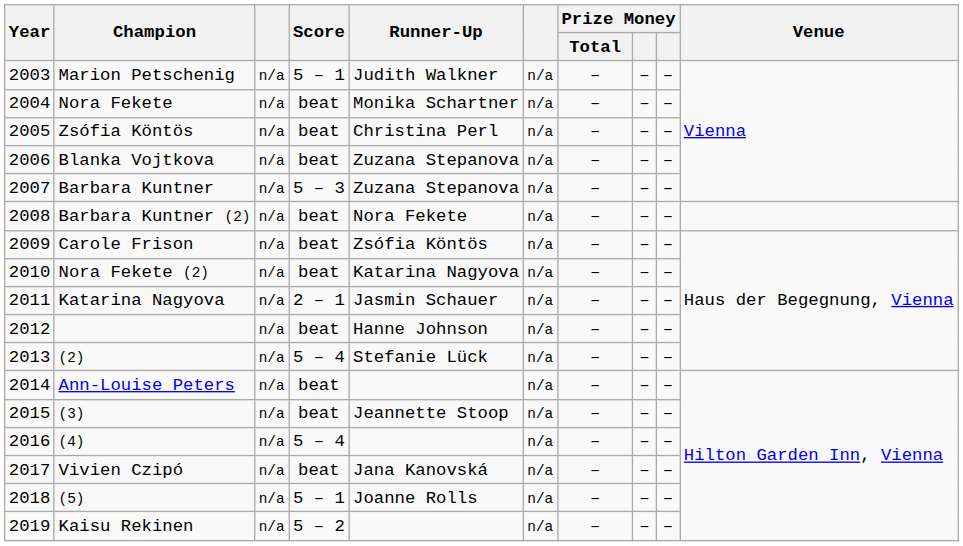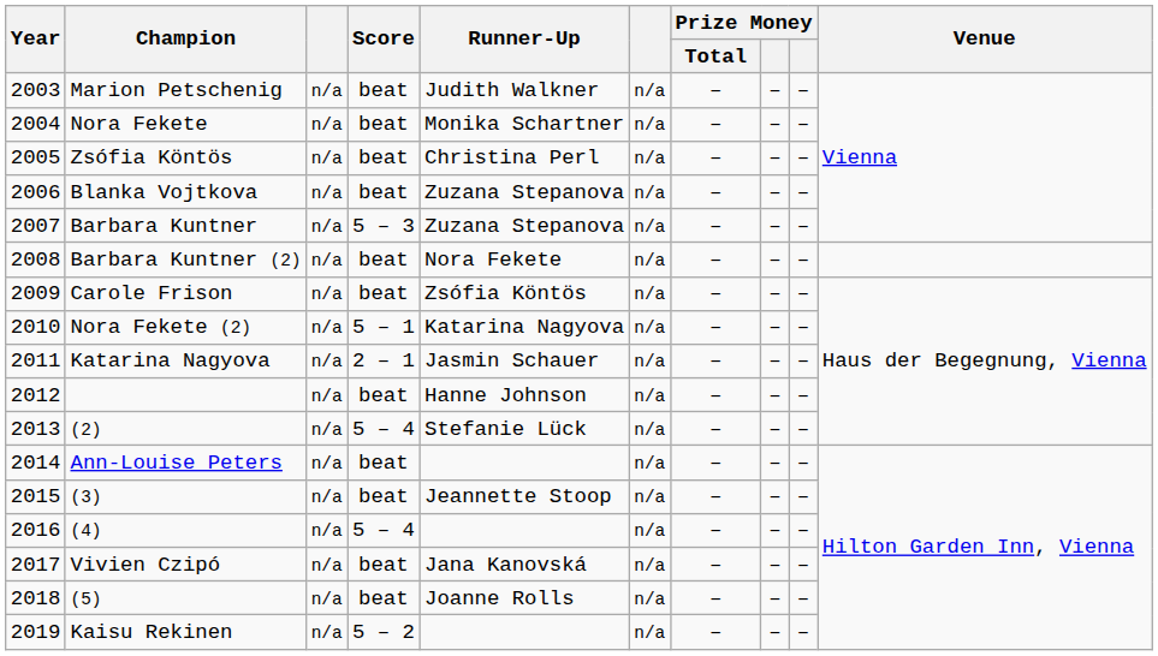Marion Petschenig | Score: 5 – 1 -> beat
Nora Fekete (2) | Score: beat -> 5 – 1
(5) | Score: 5 – 1 -> beat
